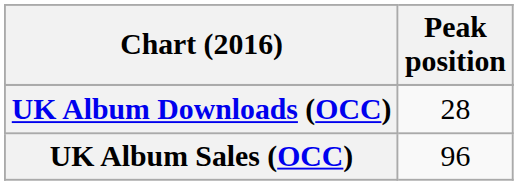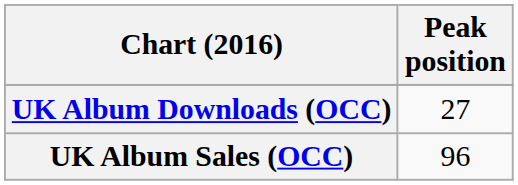UK Album Downloads (OCC) | Peak position: 28 -> 27
